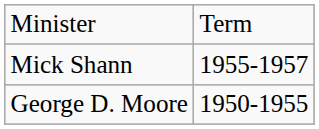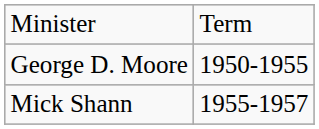rows swapped: George D. Moore <-> Mick Shann
